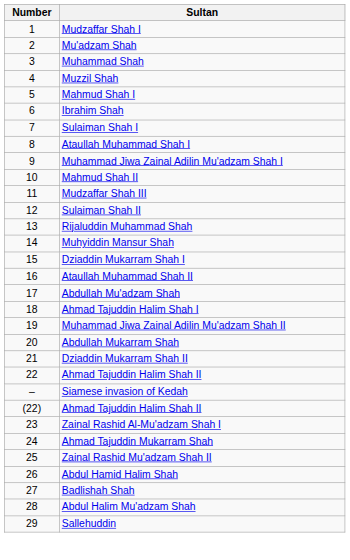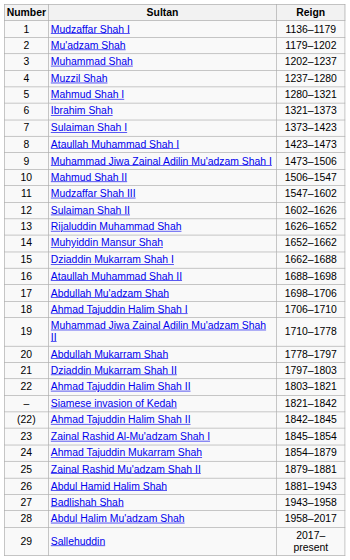+ column: Reign | 1136–1179 | 1179–1202 | 1202–1237 | 1237–1280 | 1280–1321 | 1321–1373 | 1373–1423 | 1423–1473 | 1473–1506 | 1506–1547 | 1547–1602 | 1602–1626 | 1626–1652 | 1652–1662 | 1662–1688 | 1688–1698 | 1698–1706 | 1706–1710 | 1710–1778 | 1778–1797 | 1797–1803 | 1803–1821 | 1821–1842 | 1842–1845 | 1845–1854 | 1854–1879 | 1879–1881 | 1881–1943 | 1943–1958 | 1958–2017 | 2017–present
